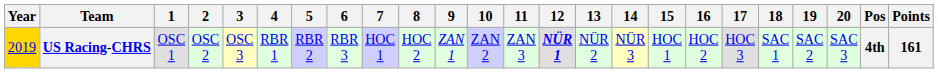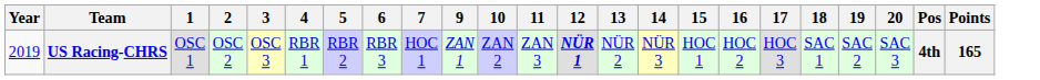- column: 8 | HOC 2
US Racing-CHRS | Year: gold background -> no background
US Racing-CHRS | Points: 161 -> 165
